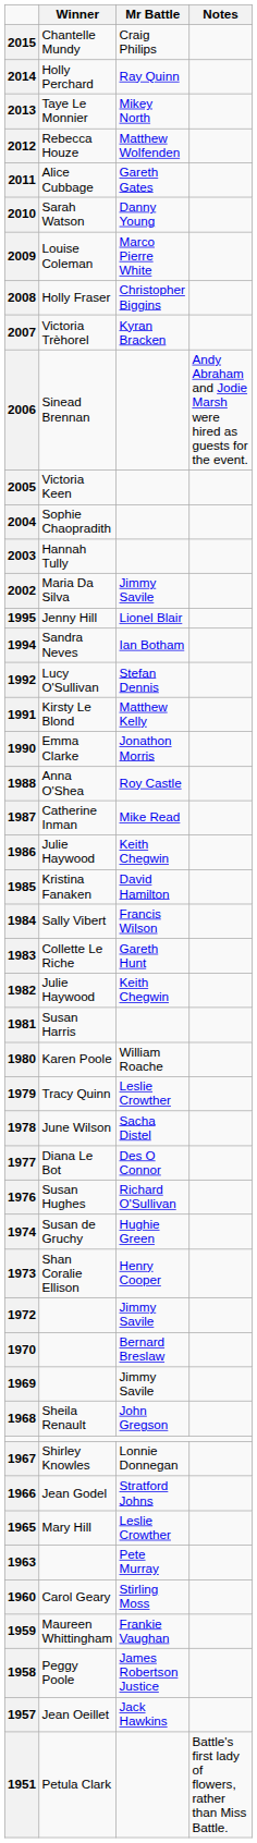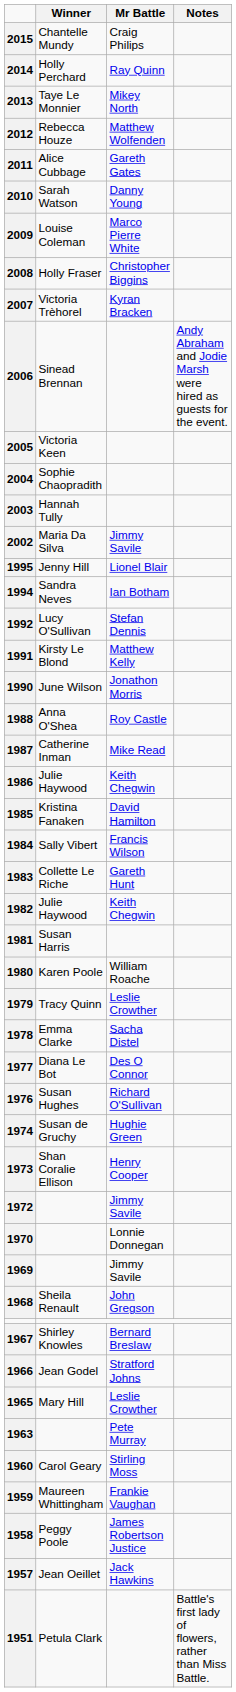1990 | Winner: Emma Clarke -> June Wilson
1978 | Winner: June Wilson -> Emma Clarke
1970 | Mr Battle: Bernard Breslaw -> Lonnie Donnegan
1967 | Mr Battle: Lonnie Donnegan -> Bernard Breslaw
